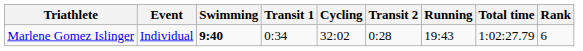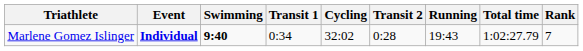Marlene Gomez Islinger | Event: normal -> bold
Marlene Gomez Islinger | Rank: 6 -> 7
